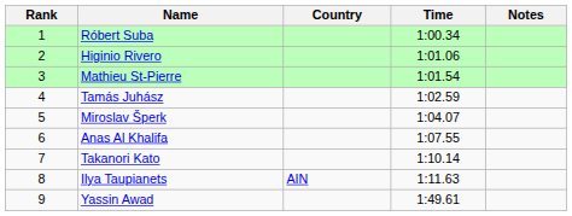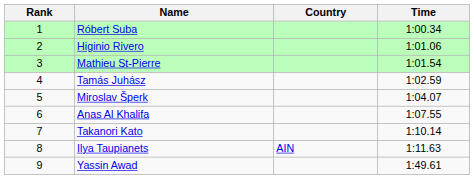- column: Notes
